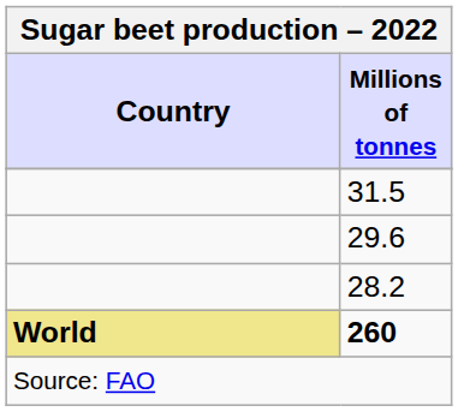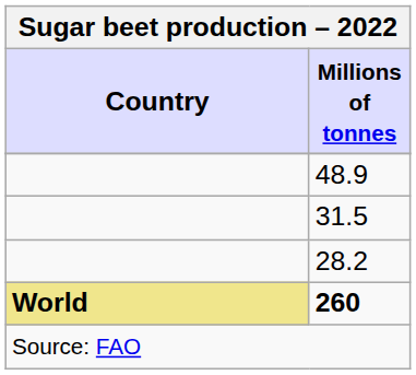+ row: 48.9
- row: 29.6
